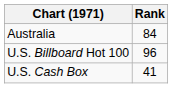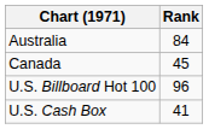+ row: Canada | 45
